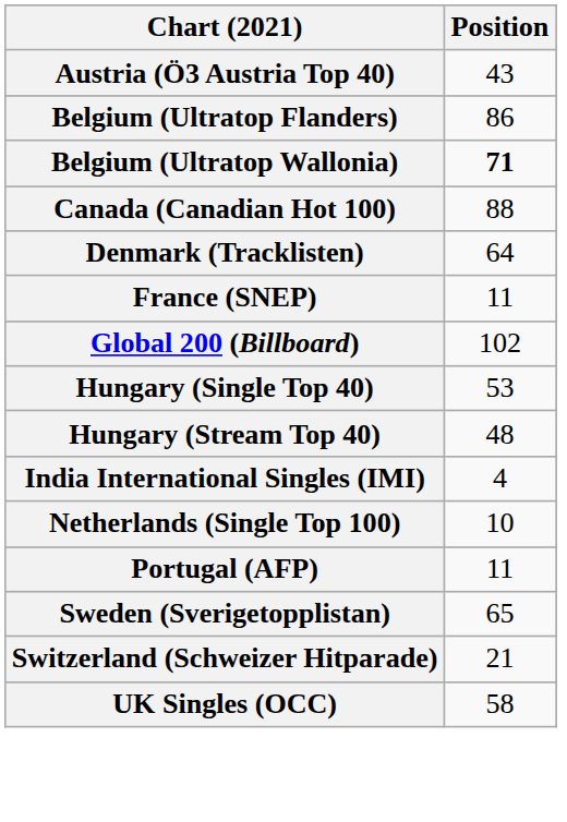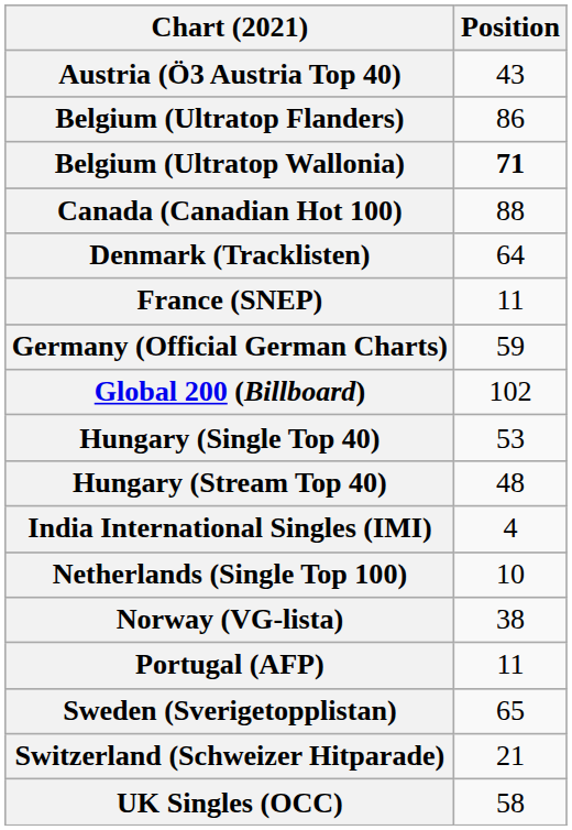+ row: Germany (Official German Charts) | 59
+ row: Norway (VG-lista) | 38
